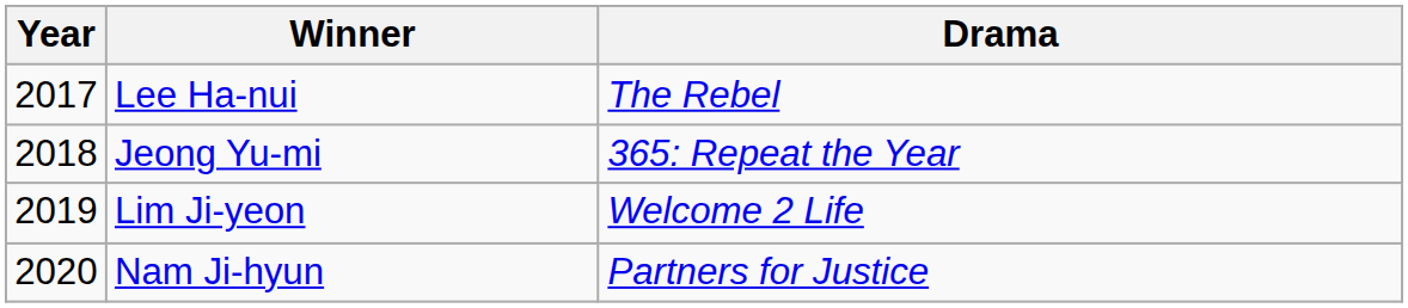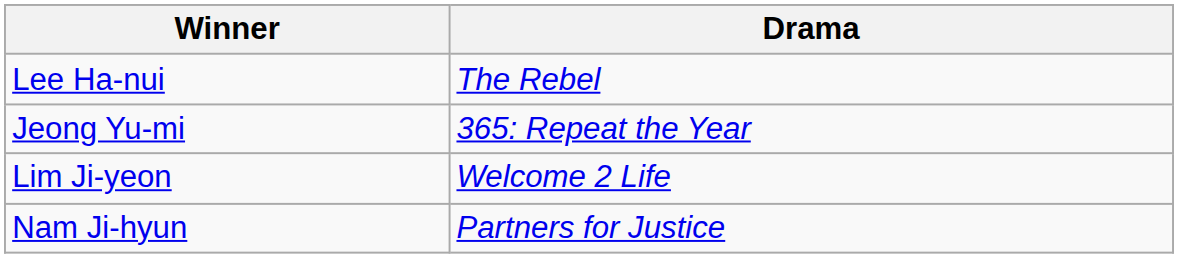- column: Year | 2017 | 2018 | 2019 | 2020
